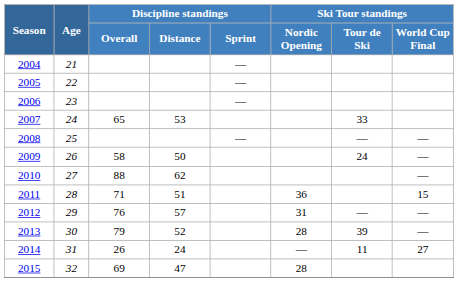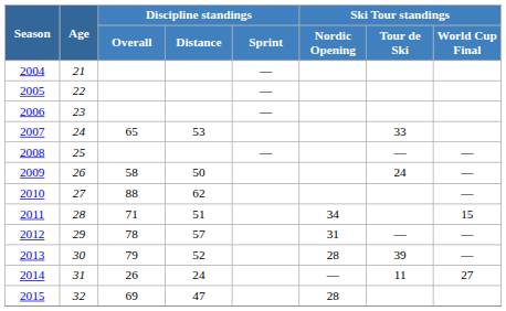2011 | Ski Tour standings / Nordic Opening: 36 -> 34
2012 | Discipline standings / Overall: 76 -> 78
